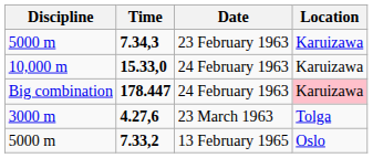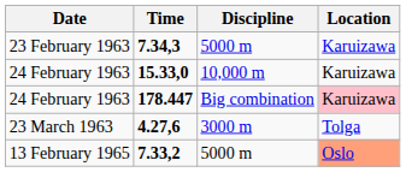columns swapped: Discipline <-> Date
7.33,2 | Location: no background -> lightsalmon background
